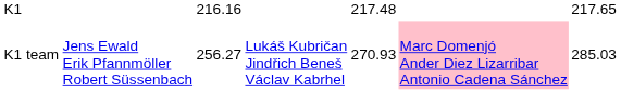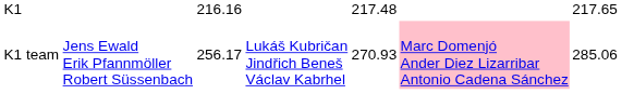K1 team | column 3: 256.27 -> 256.17
K1 team | column 7: 285.03 -> 285.06
